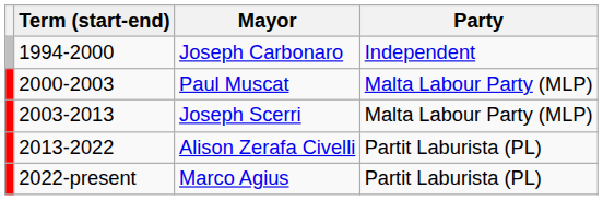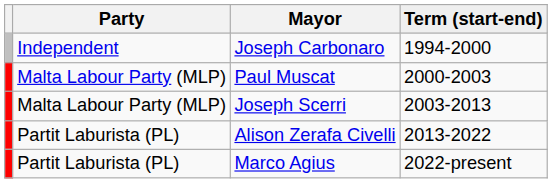columns swapped: Party <-> Term (start-end)
